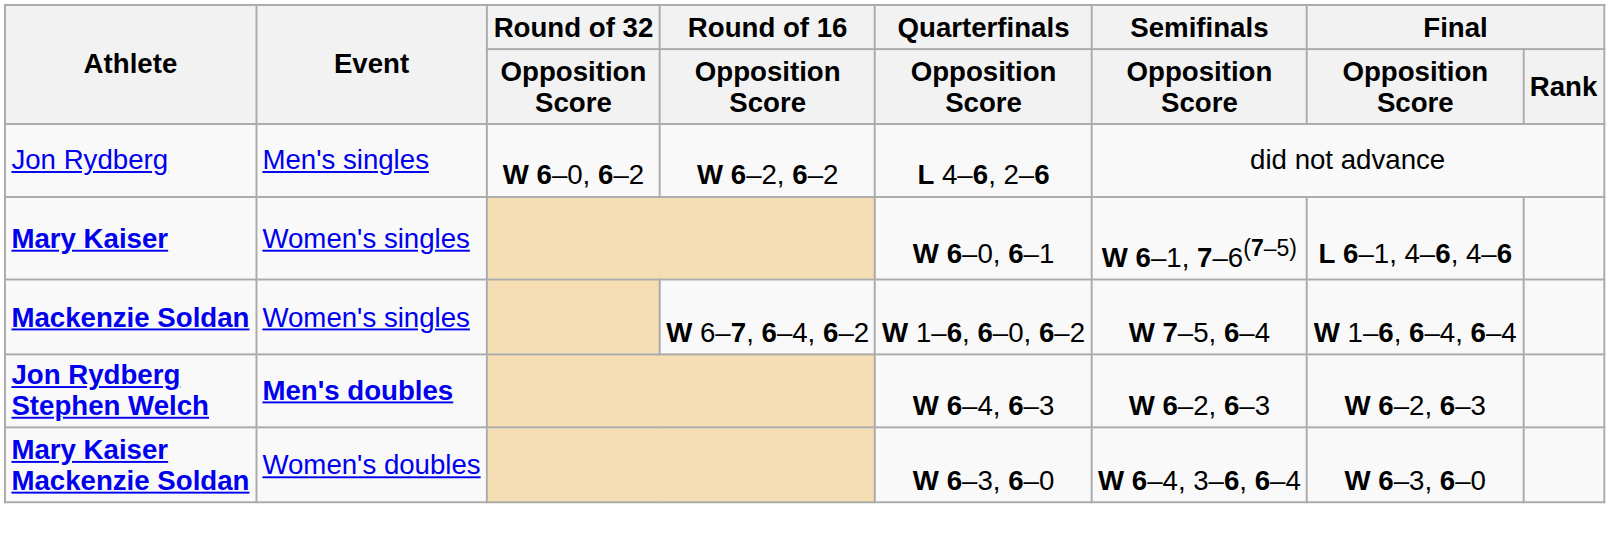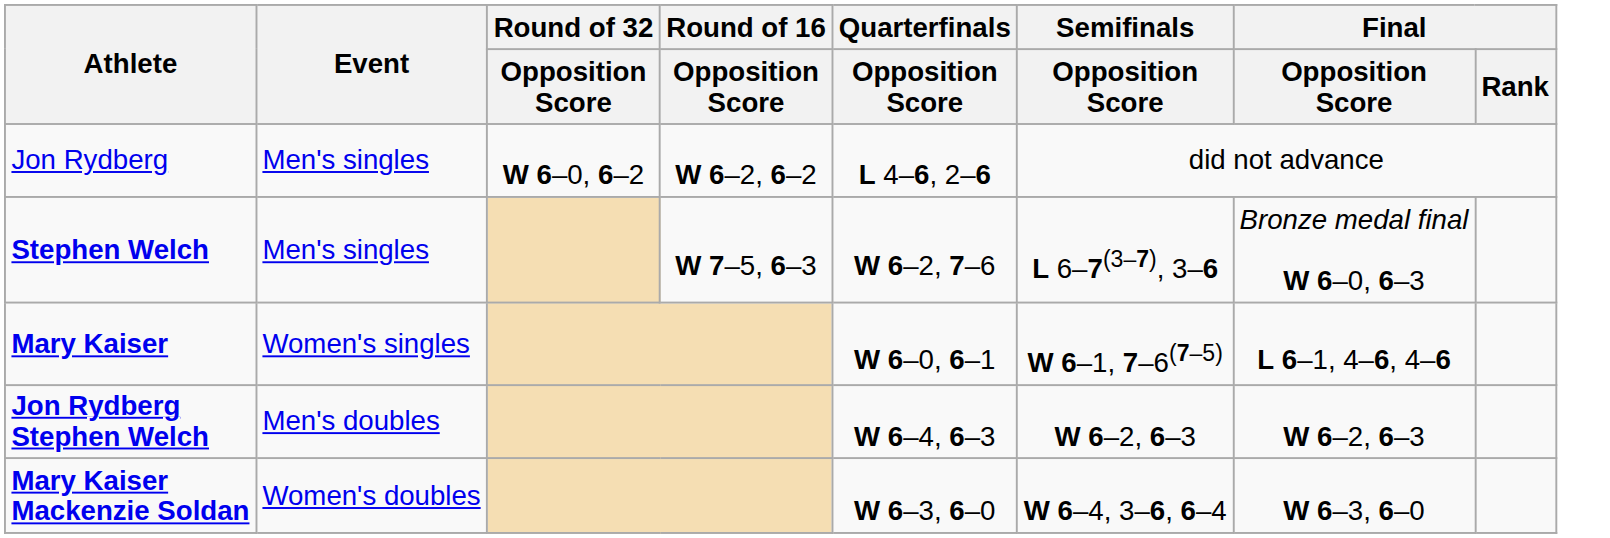+ row: Stephen Welch | Men's singles | W 7–5, 6–3 | W 6–2, 7–6 | L 6–7(3–7), 3–6 | Bronze medal final W 6–0, 6–3
- row: Mackenzie Soldan | Women's singles | W 6–7, 6–4, 6–2 | W 1–6, 6–0, 6–2 | W 7–5, 6–4 | W 1–6, 6–4, 6–4
Jon Rydberg Stephen Welch | Event: bold -> normal
